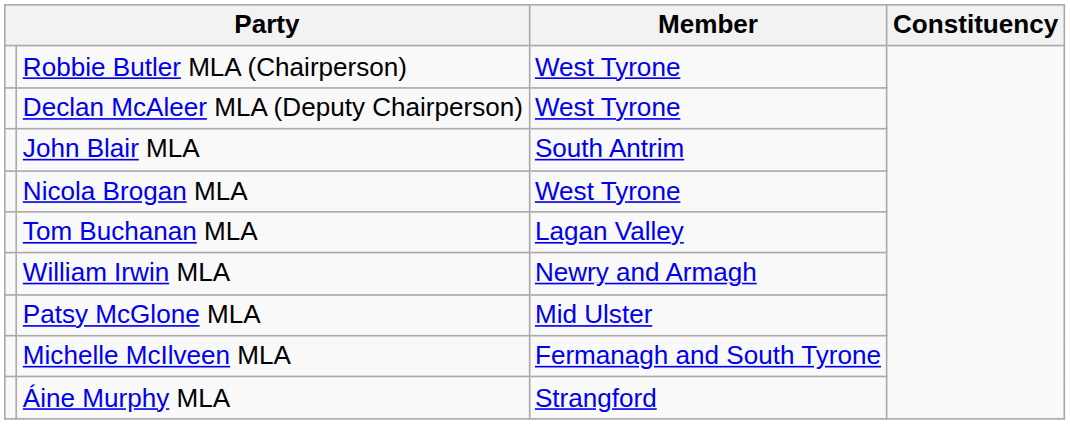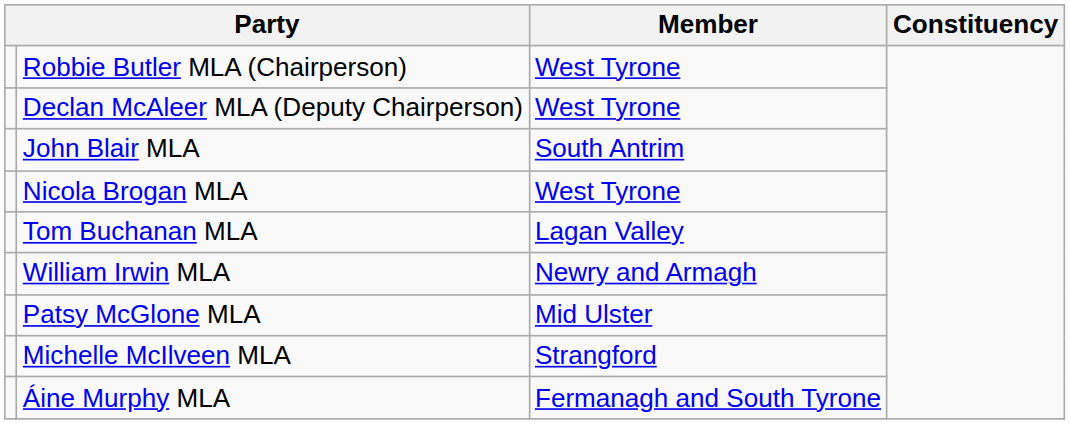Michelle McIlveen MLA | Member: Fermanagh and South Tyrone -> Strangford
Áine Murphy MLA | Member: Strangford -> Fermanagh and South Tyrone
